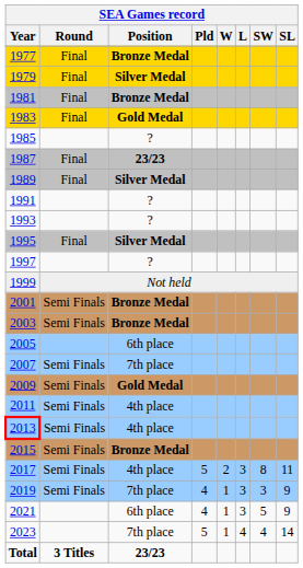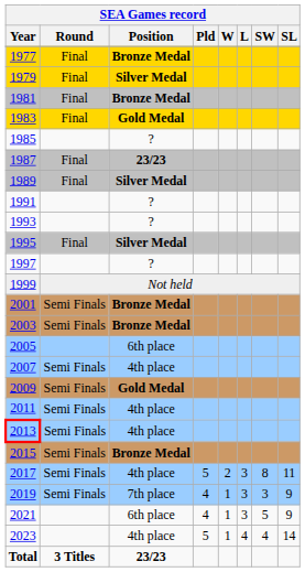2007 | Position: 7th place -> 4th place
2023 | Position: 7th place -> 4th place
